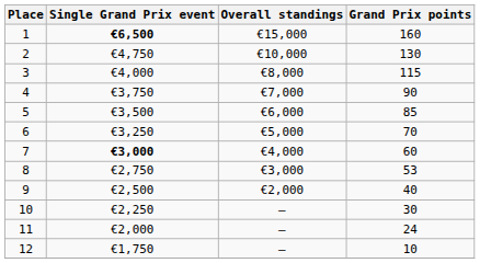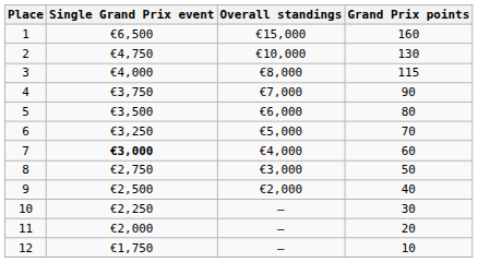1 | Single Grand Prix event: bold -> normal
5 | Grand Prix points: 85 -> 80
8 | Grand Prix points: 53 -> 50
11 | Grand Prix points: 24 -> 20
